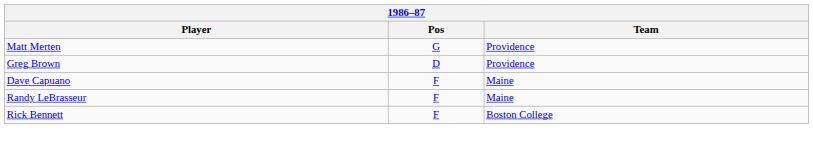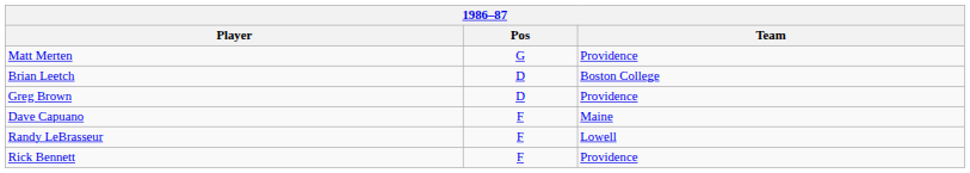+ row: Brian Leetch | D | Boston College
Randy LeBrasseur | Team: Maine -> Lowell
Rick Bennett | Team: Boston College -> Providence
